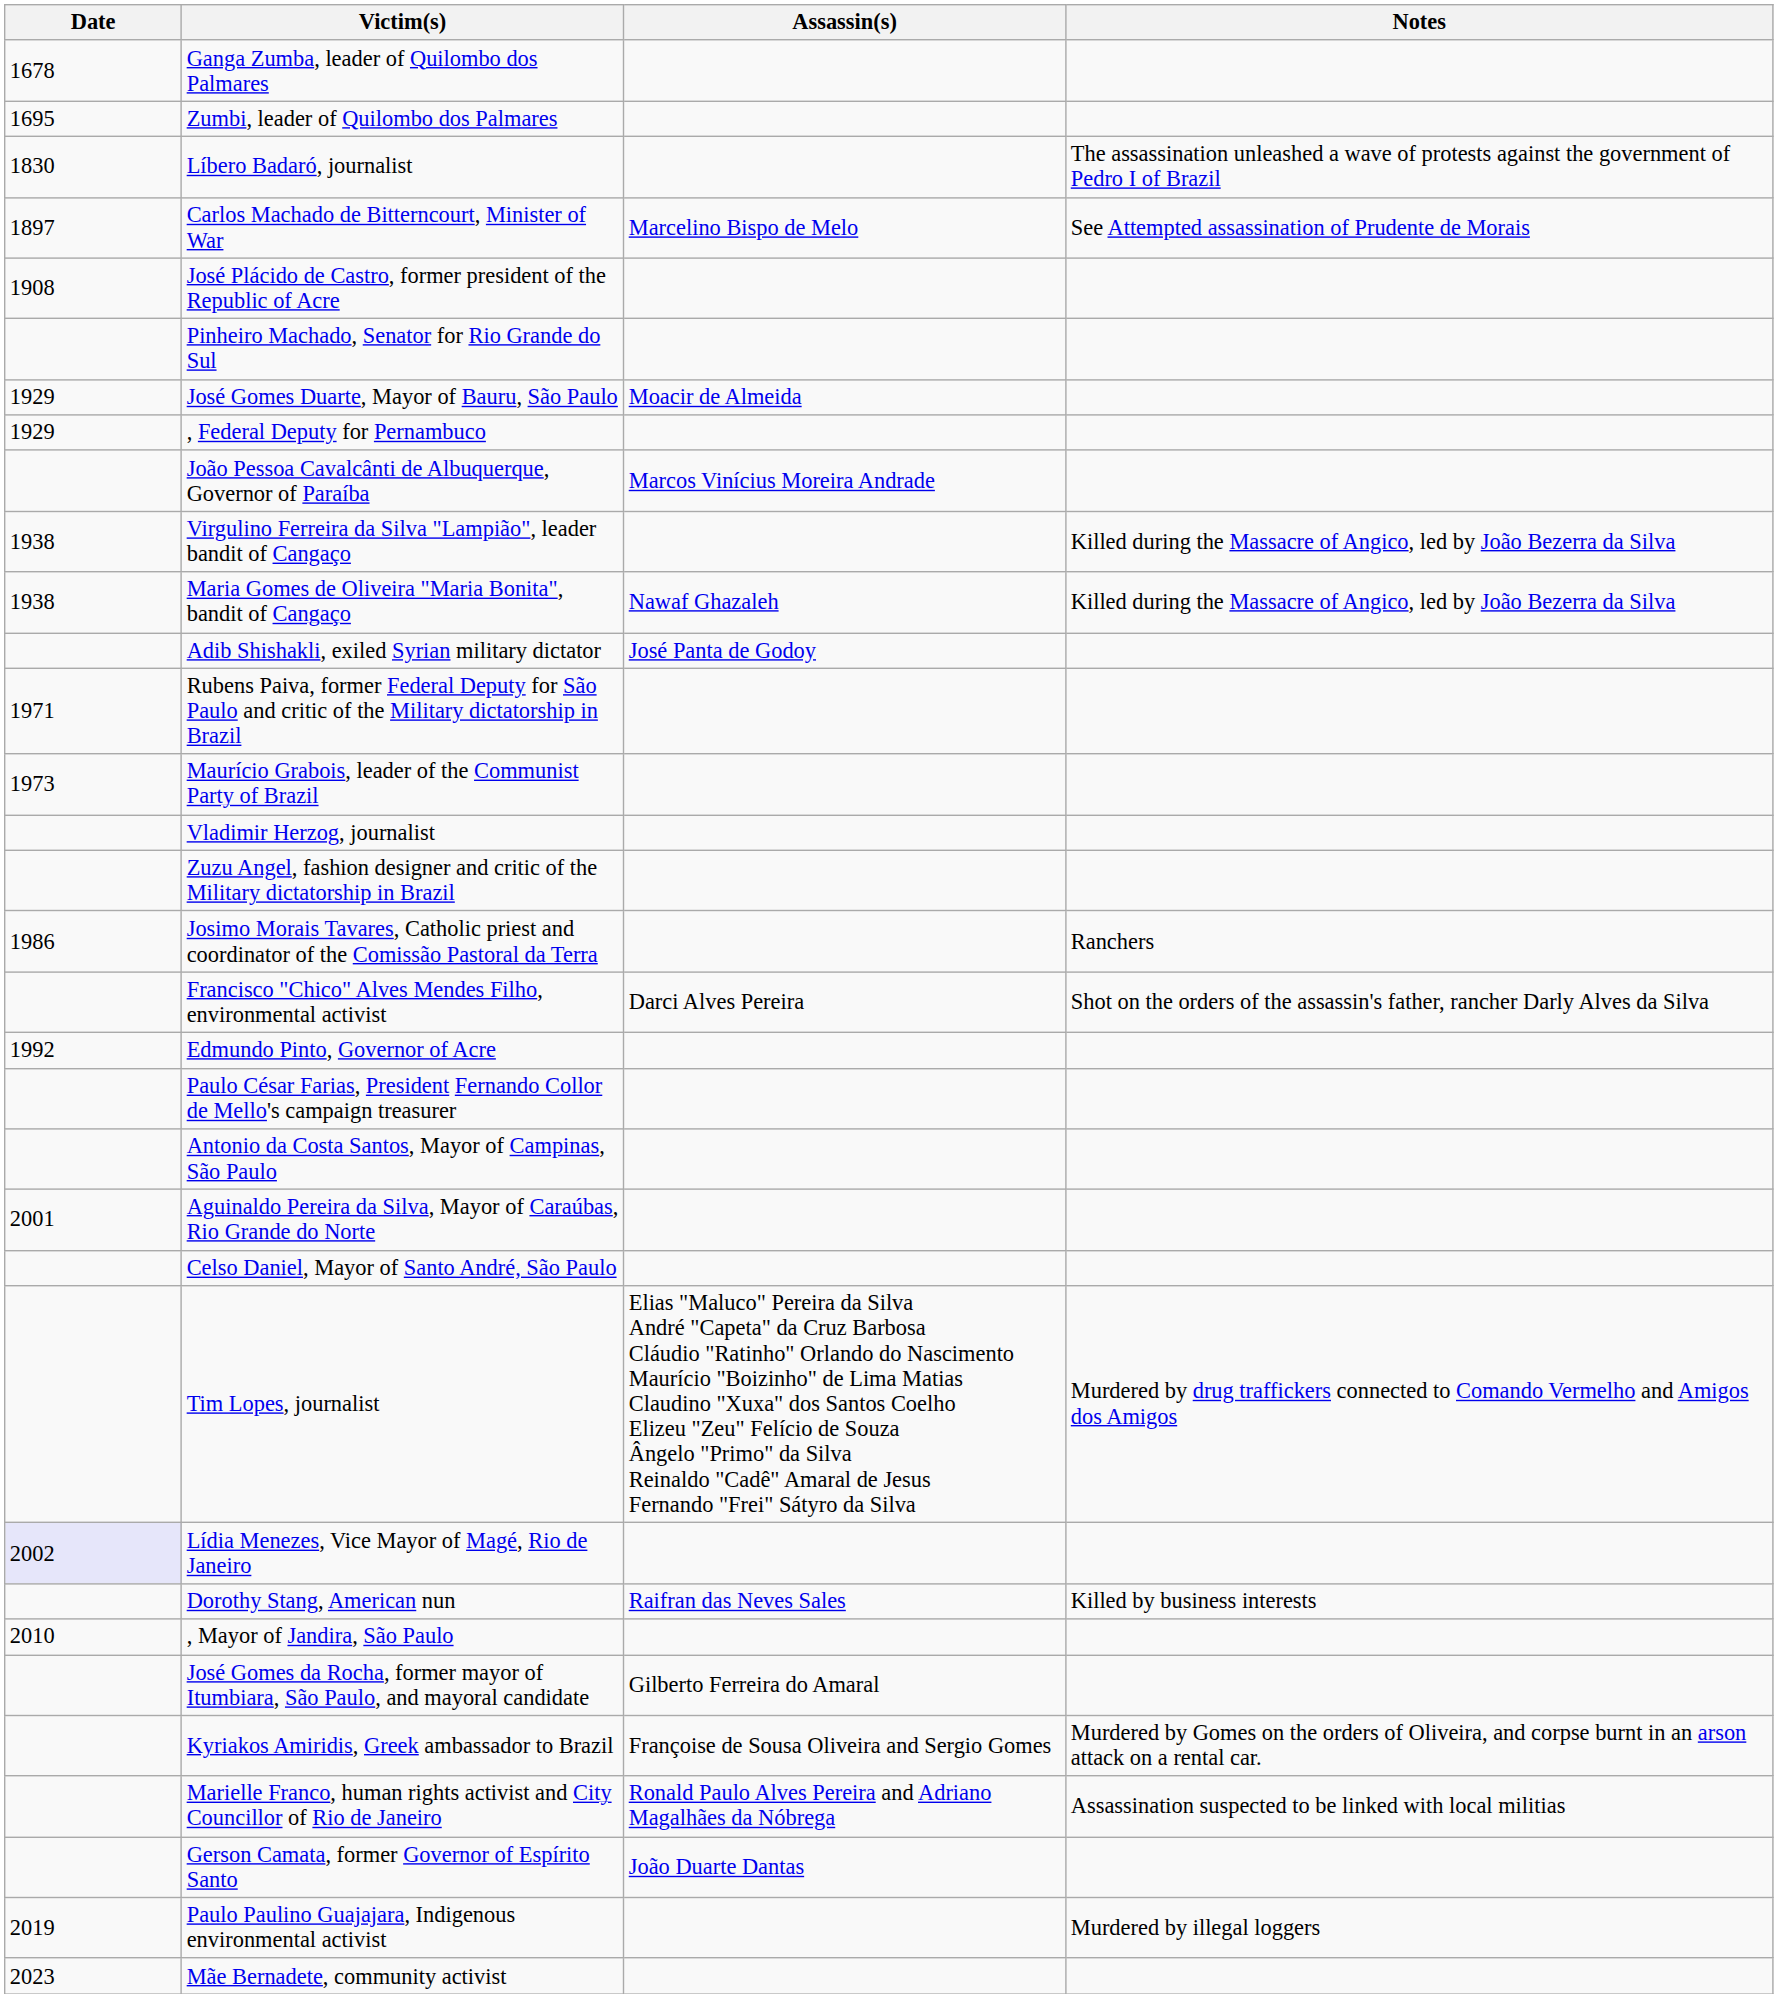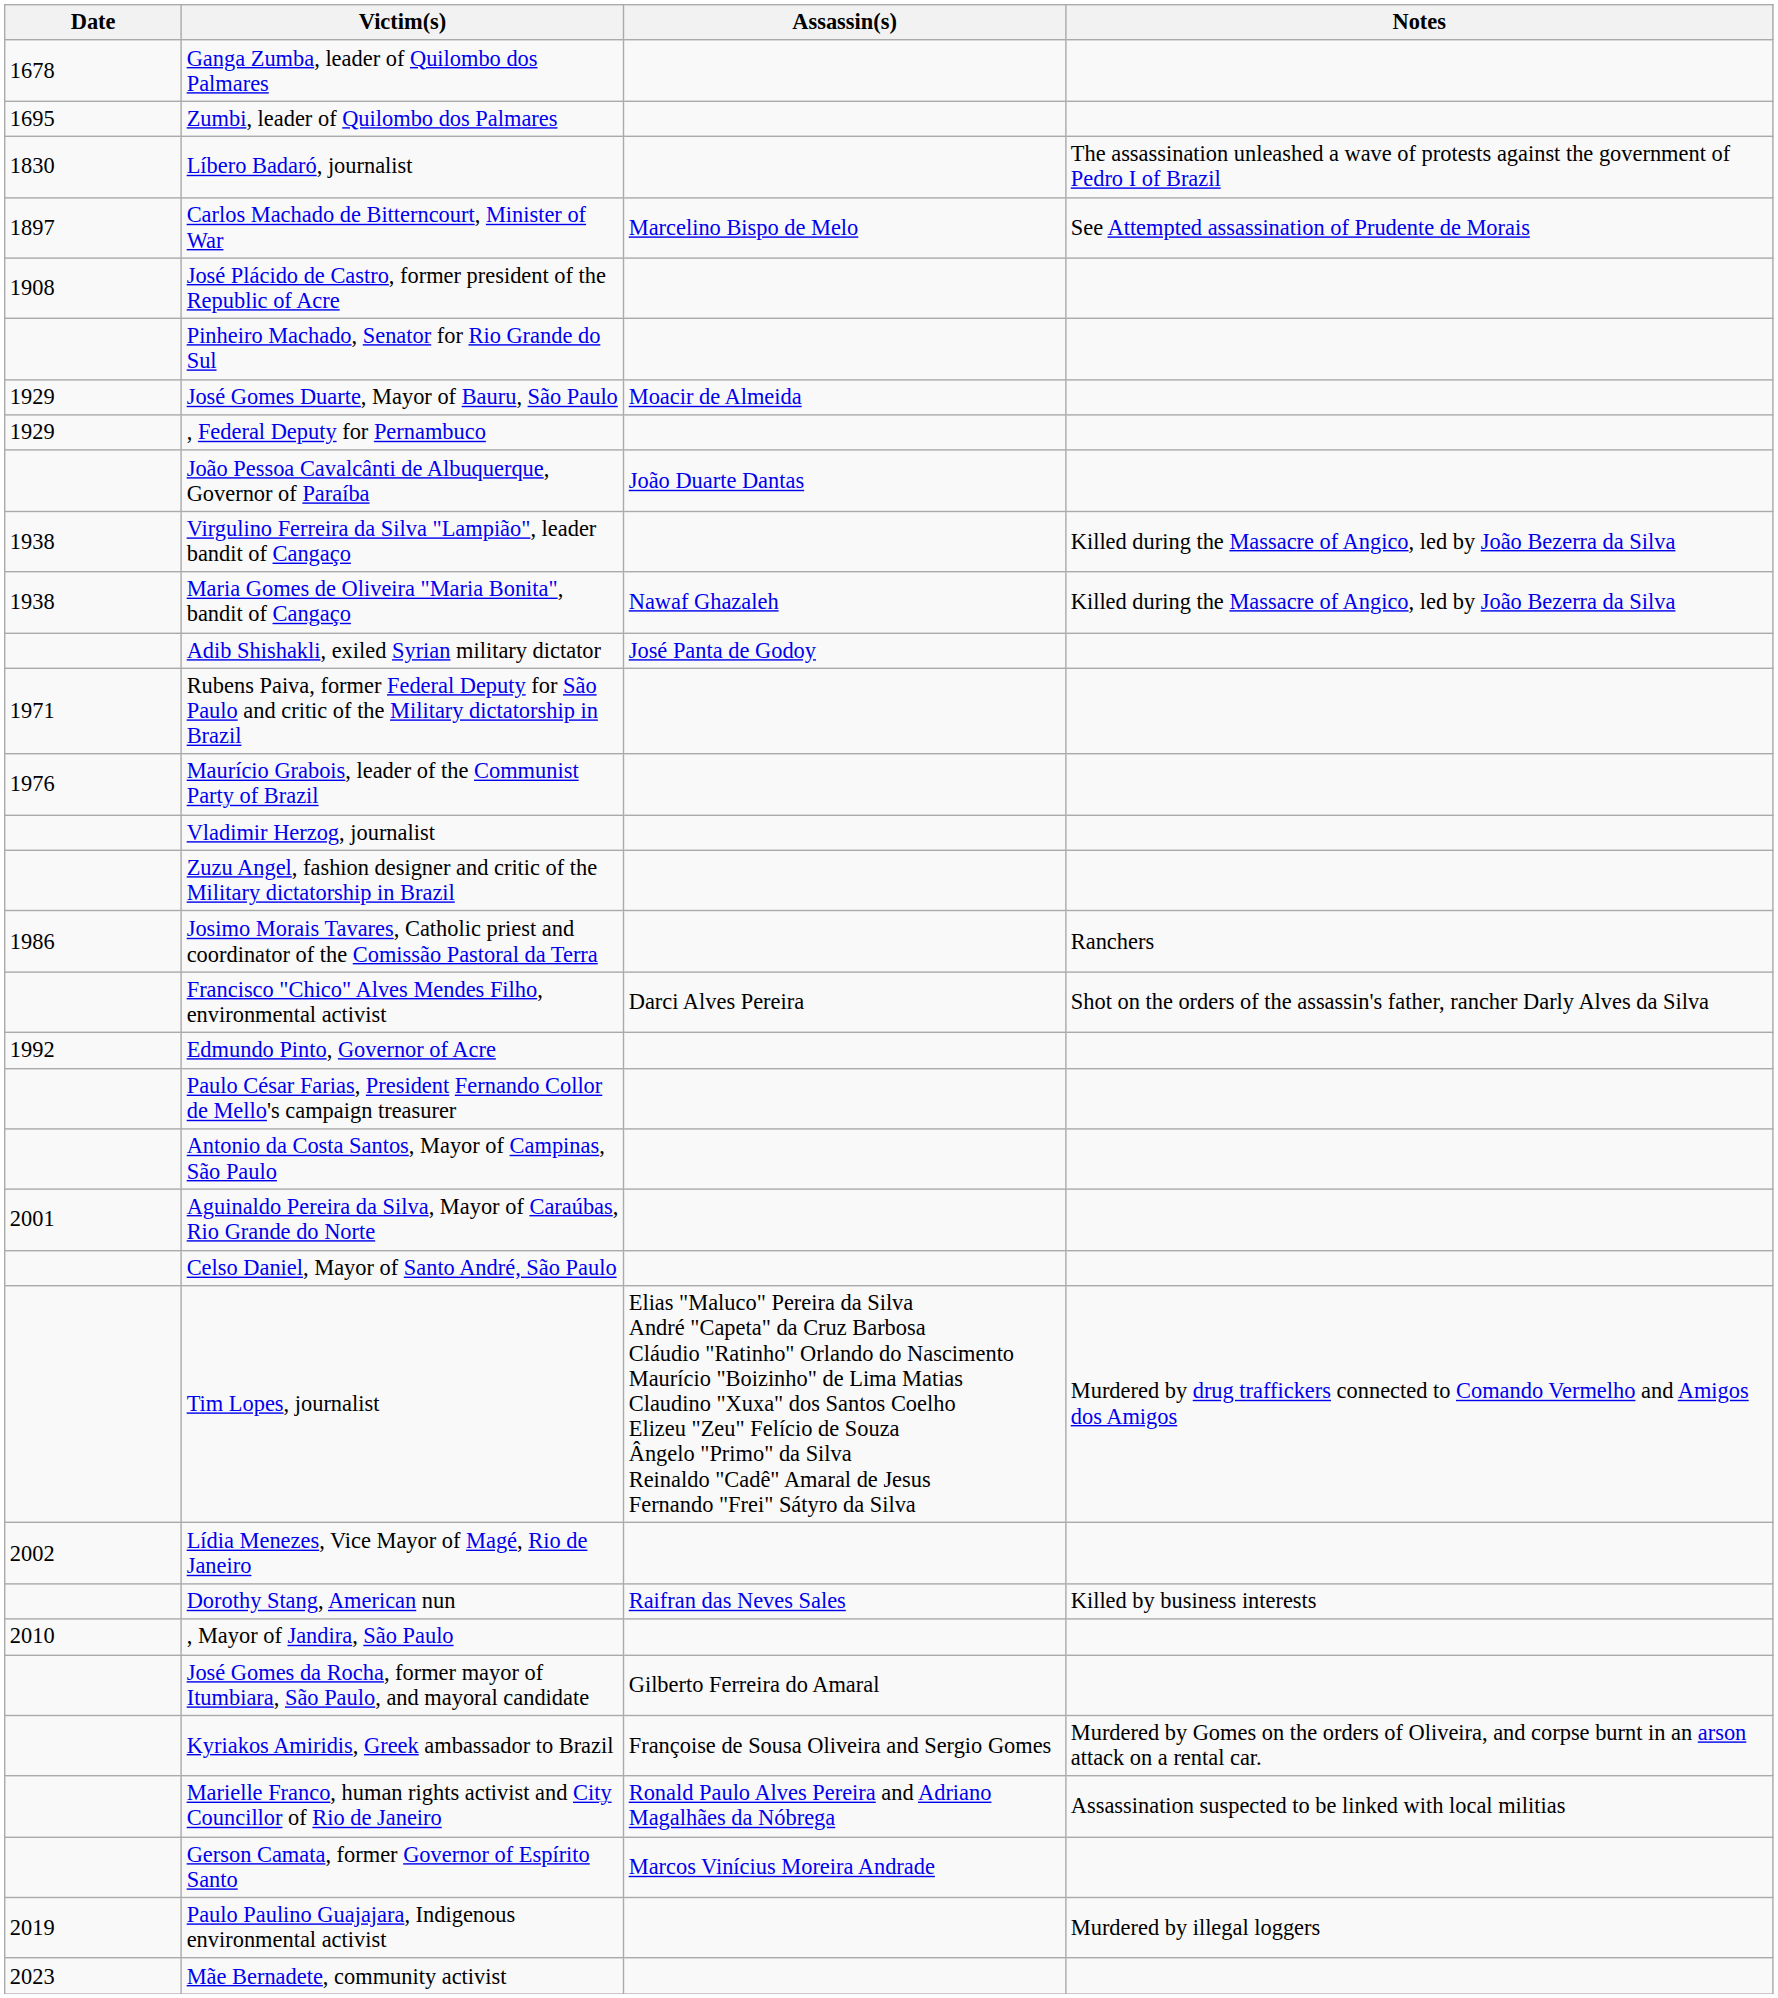João Pessoa Cavalcânti de Albuquerque, Governor of Paraíba | Assassin(s): Marcos Vinícius Moreira Andrade -> João Duarte Dantas
Maurício Grabois, leader of the Communist Party of Brazil | Date: 1973 -> 1976
Lídia Menezes, Vice Mayor of Magé, Rio de Janeiro | Date: lavender background -> no background
Gerson Camata, former Governor of Espírito Santo | Assassin(s): João Duarte Dantas -> Marcos Vinícius Moreira Andrade
